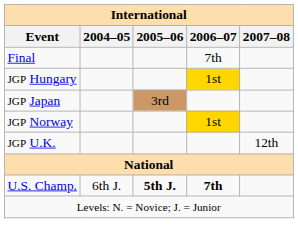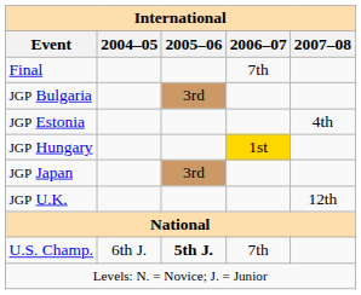+ row: JGP Bulgaria | 3rd
+ row: JGP Estonia | 4th
- row: JGP Norway | 1st
U.S. Champ. | 2006–07: bold -> normal
